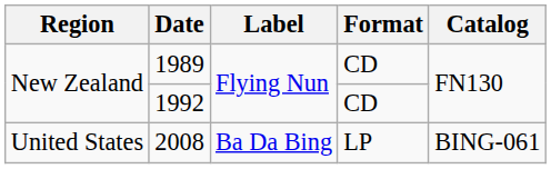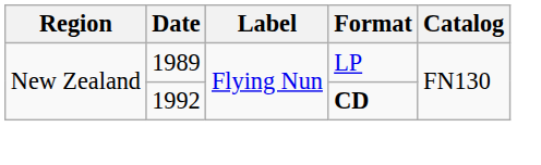1989 | Format: CD -> LP
1992 | Format: normal -> bold
- row: United States | 2008 | Ba Da Bing | LP | BING-061
